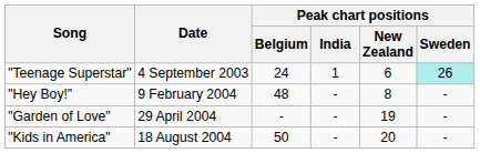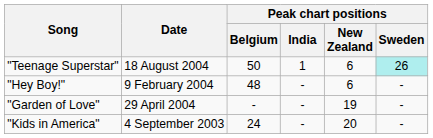"Teenage Superstar" | Date: 4 September 2003 -> 18 August 2004
"Teenage Superstar" | Peak chart positions / Belgium: 24 -> 50
"Hey Boy!" | Peak chart positions / New Zealand: 8 -> 6
"Kids in America" | Date: 18 August 2004 -> 4 September 2003
"Kids in America" | Peak chart positions / Belgium: 50 -> 24
